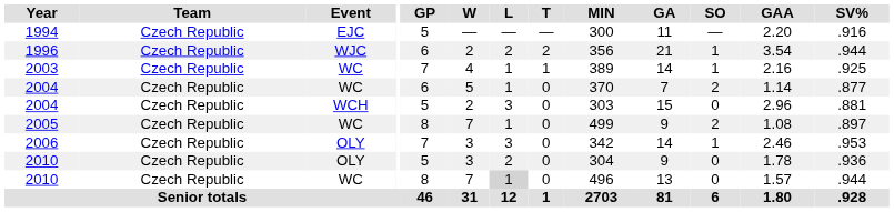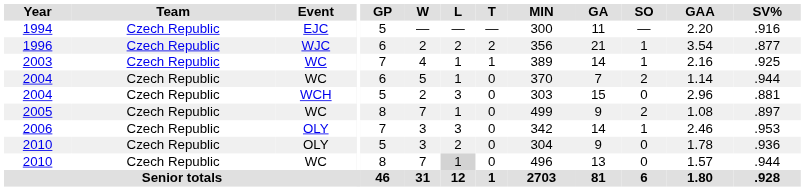1996 | SV%: .944 -> .877
2004 / WC | SV%: .877 -> .944
